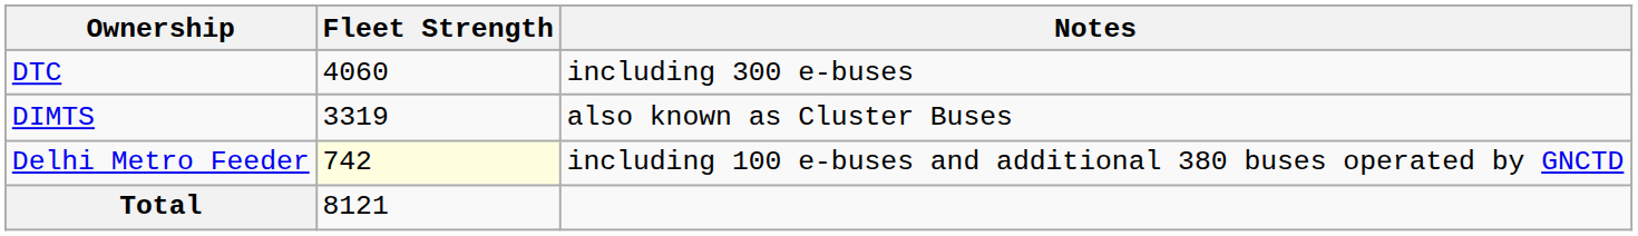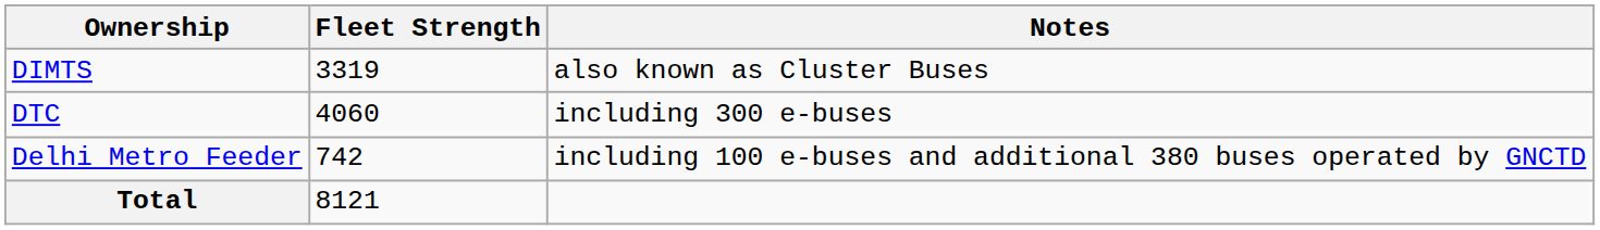rows swapped: DTC <-> DIMTS
Delhi Metro Feeder | Fleet Strength: lightyellow background -> no background
